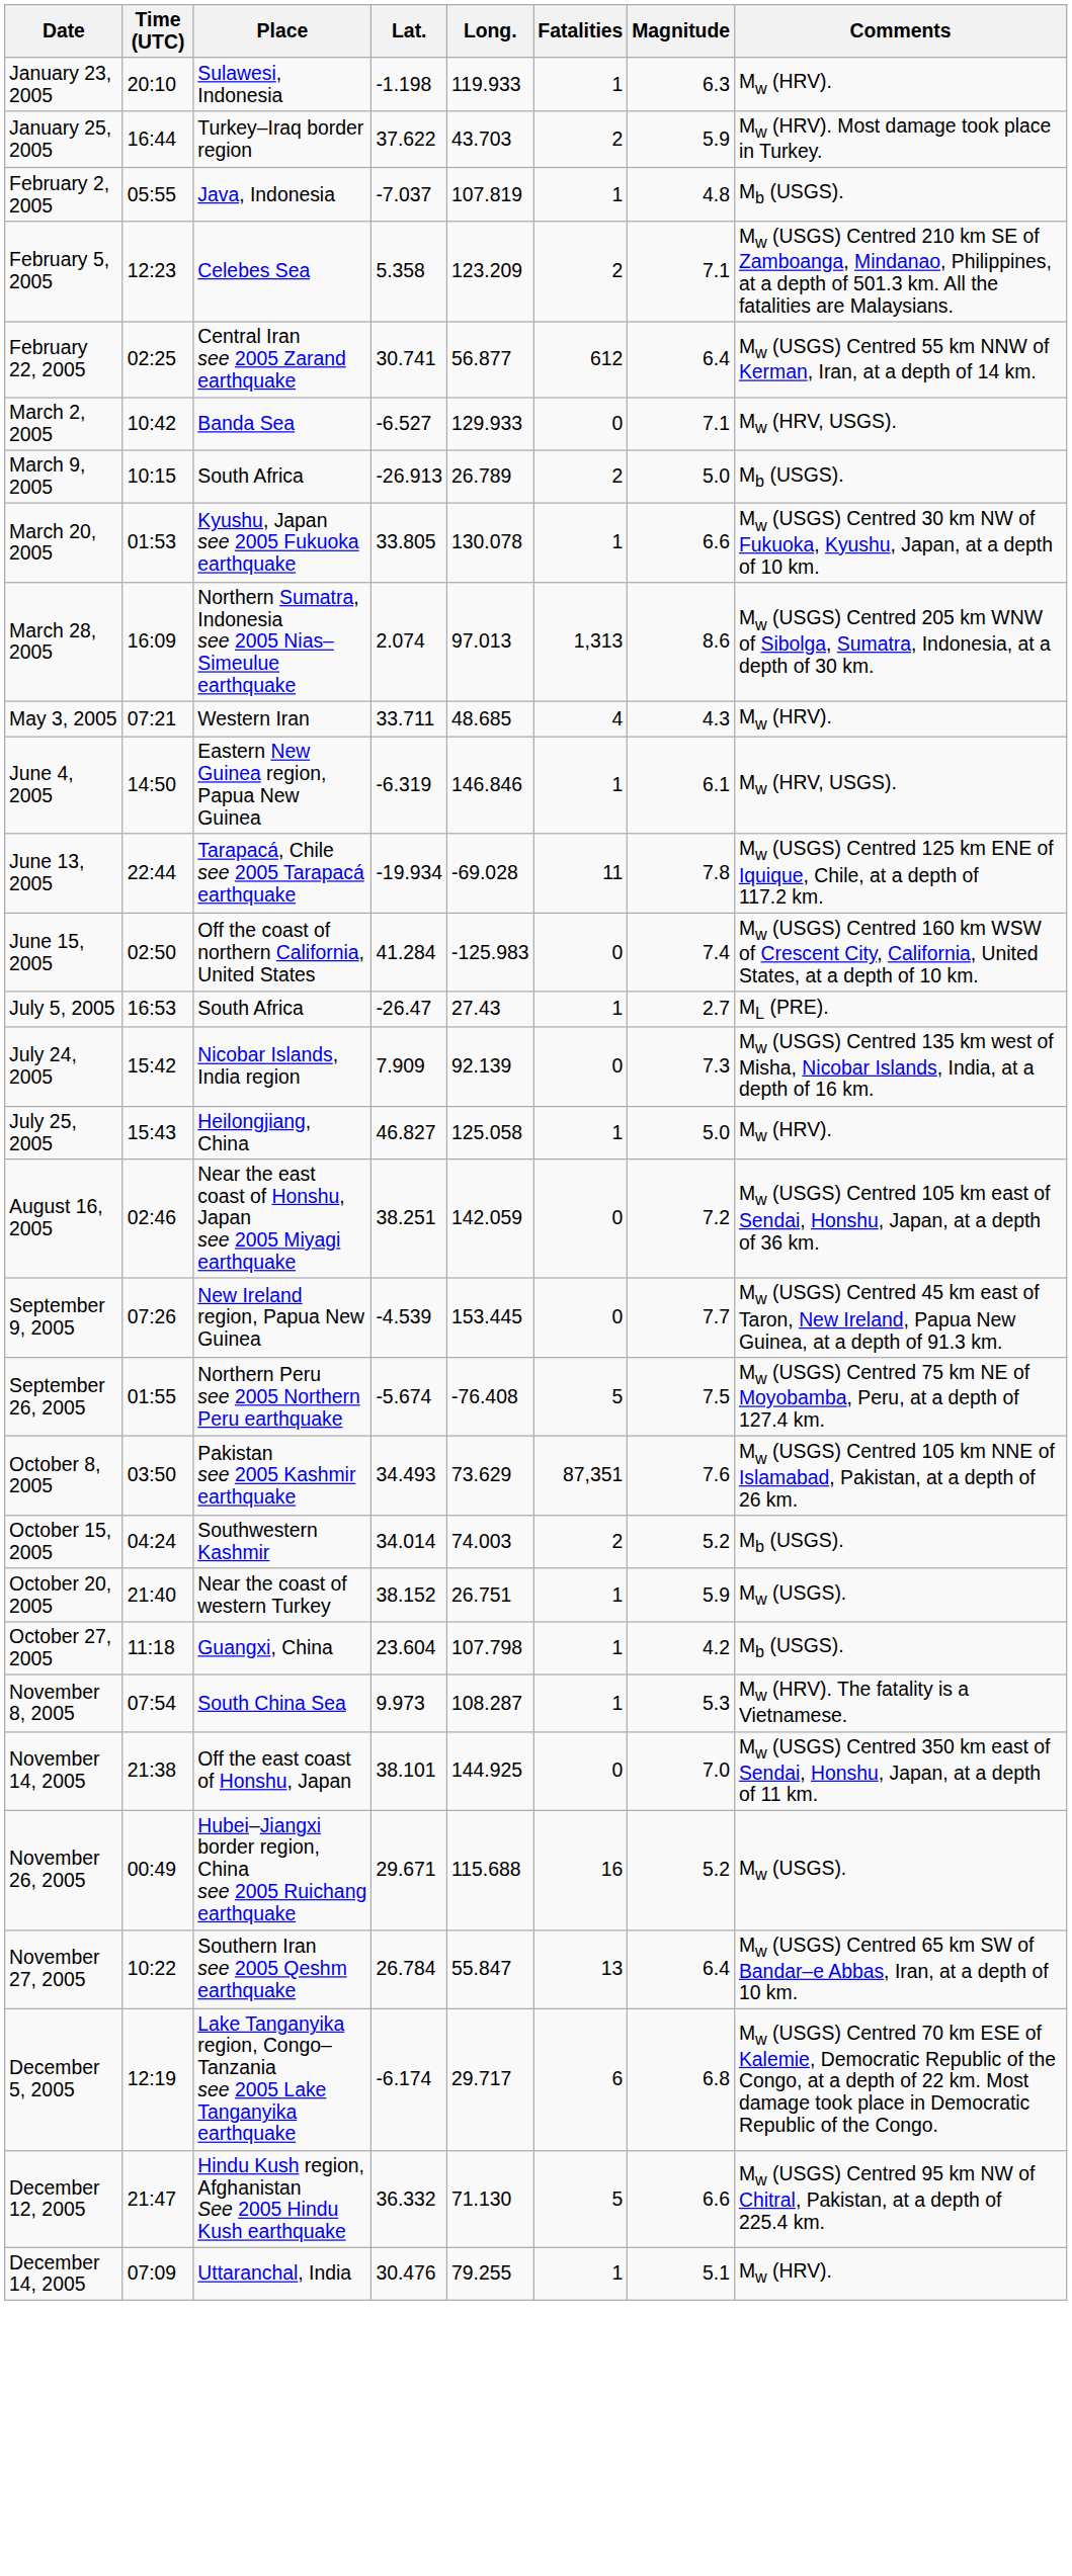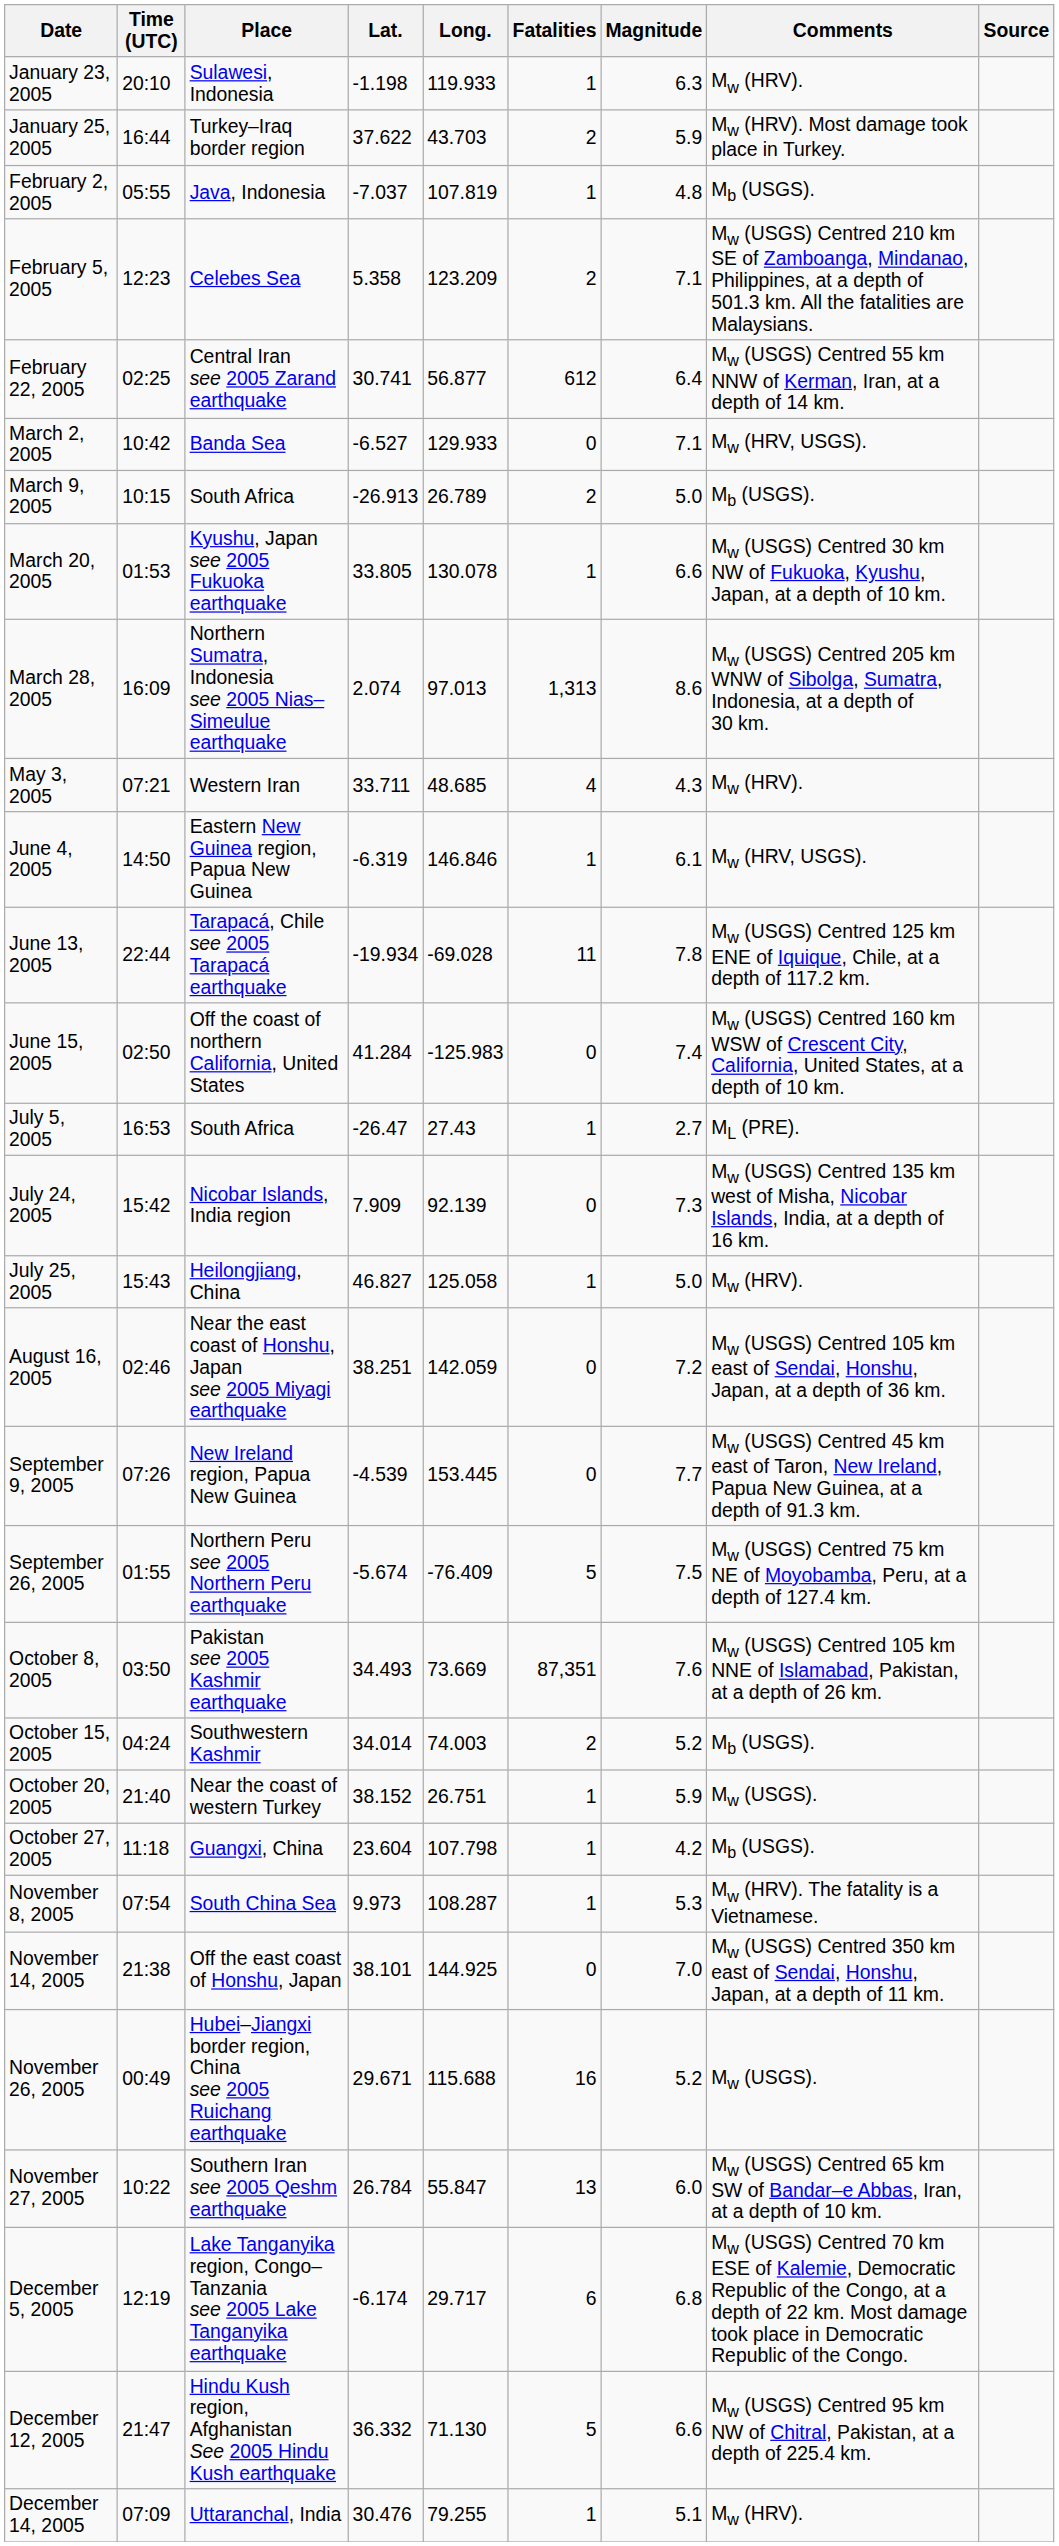+ column: Source
September 26, 2005 | Long.: -76.408 -> -76.409
October 8, 2005 | Long.: 73.629 -> 73.669
November 27, 2005 | Magnitude: 6.4 -> 6.0
